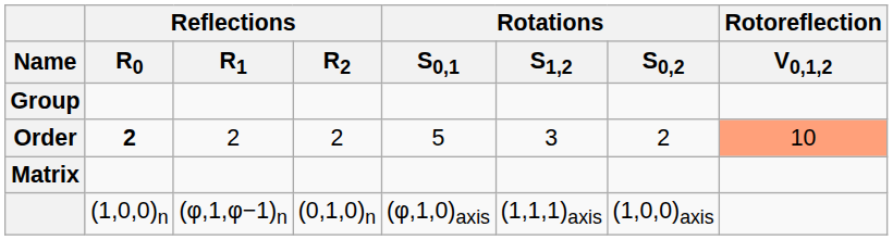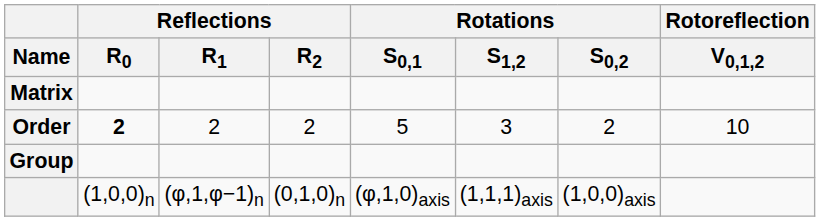rows swapped: Group <-> Matrix
Order | Rotoreflection / V0,1,2: lightsalmon background -> no background
